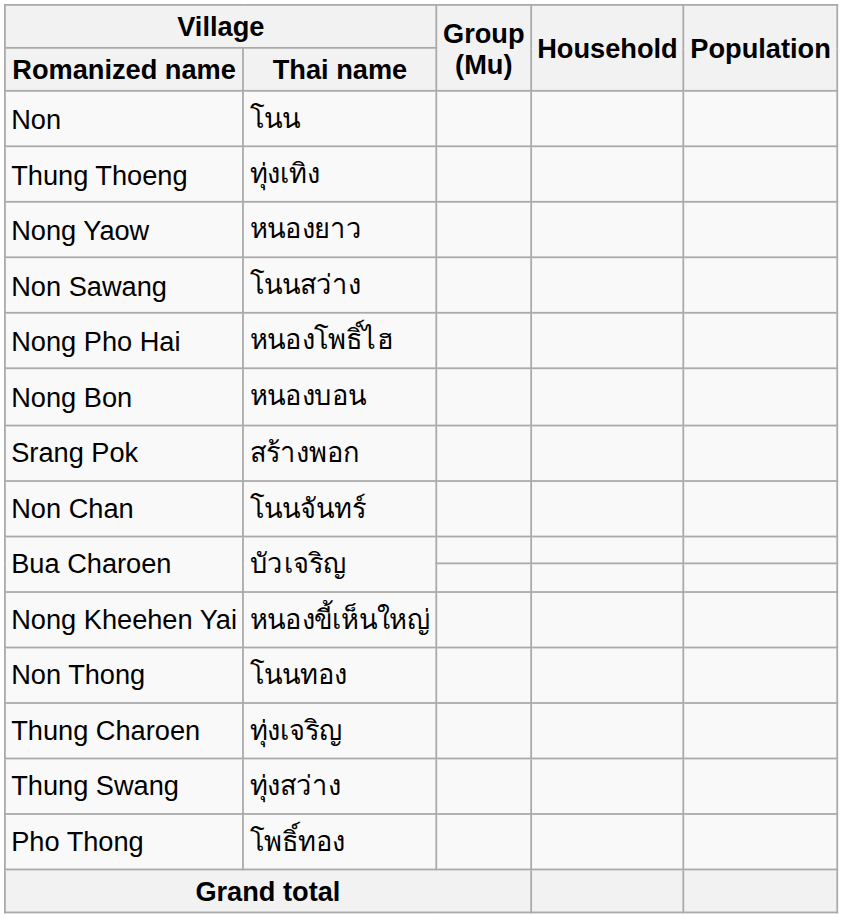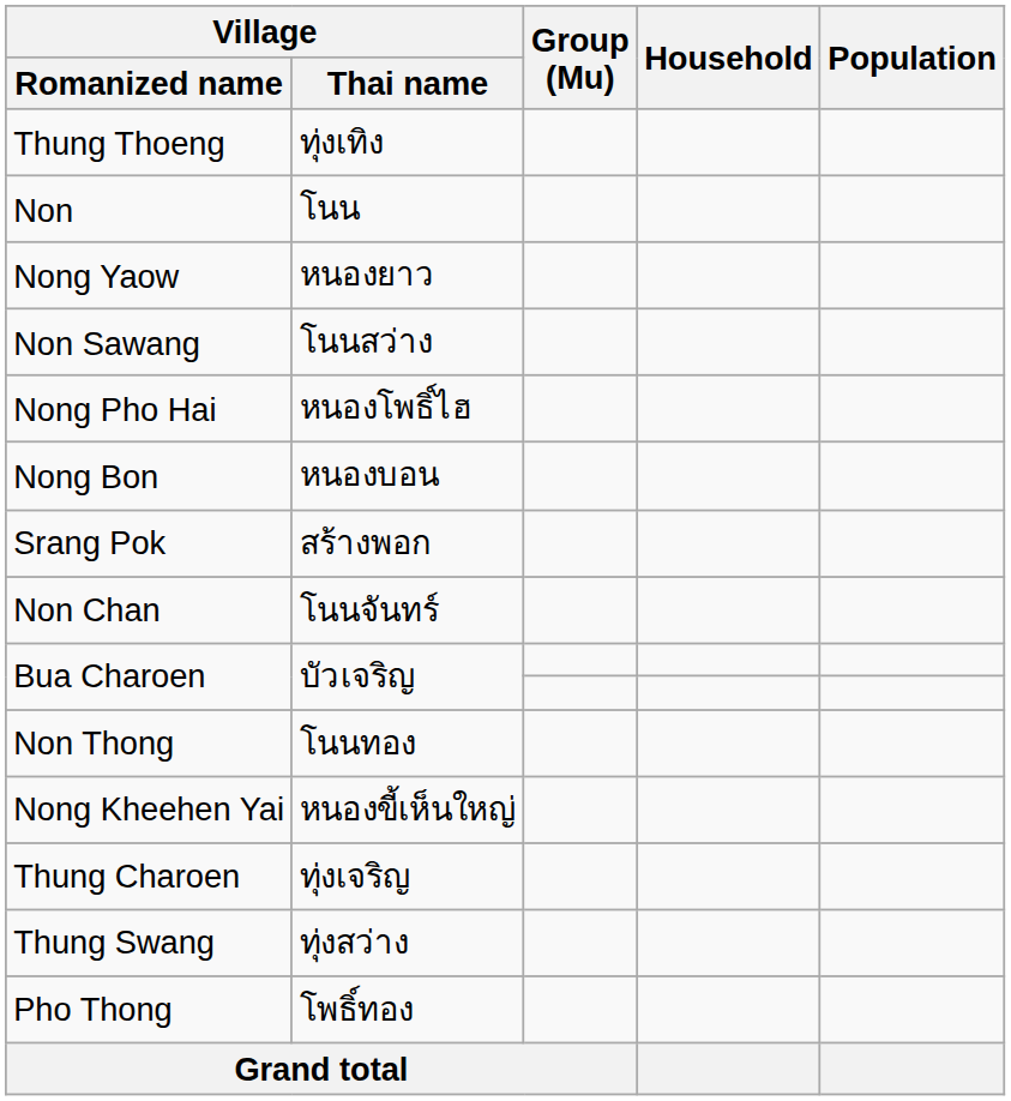rows swapped: Thung Thoeng <-> Non
rows swapped: Non Thong <-> Nong Kheehen Yai
